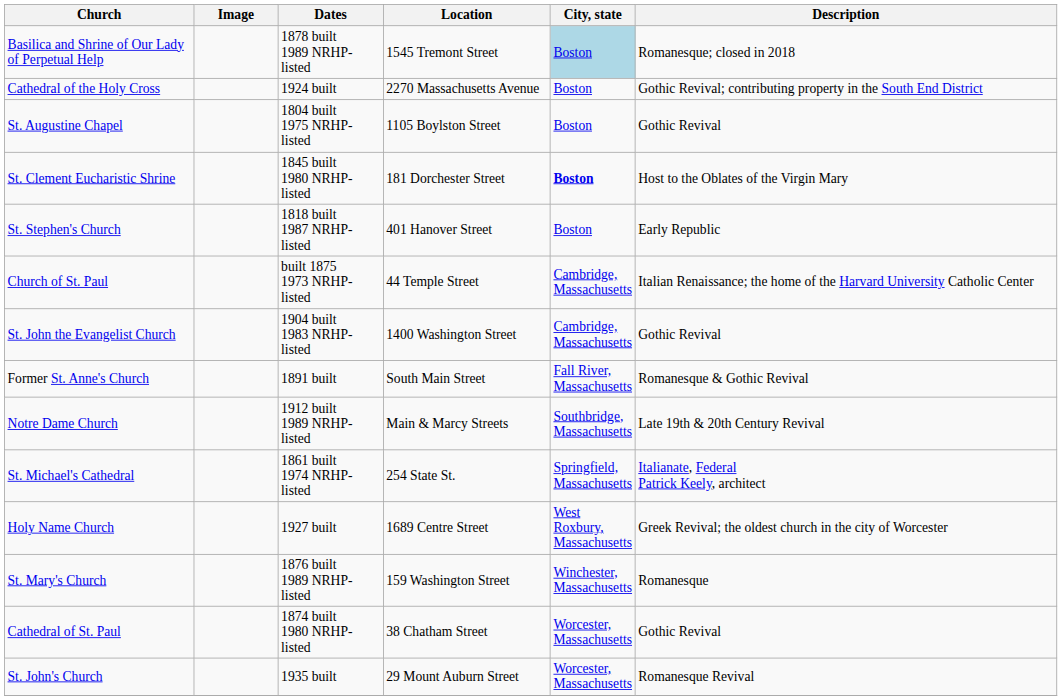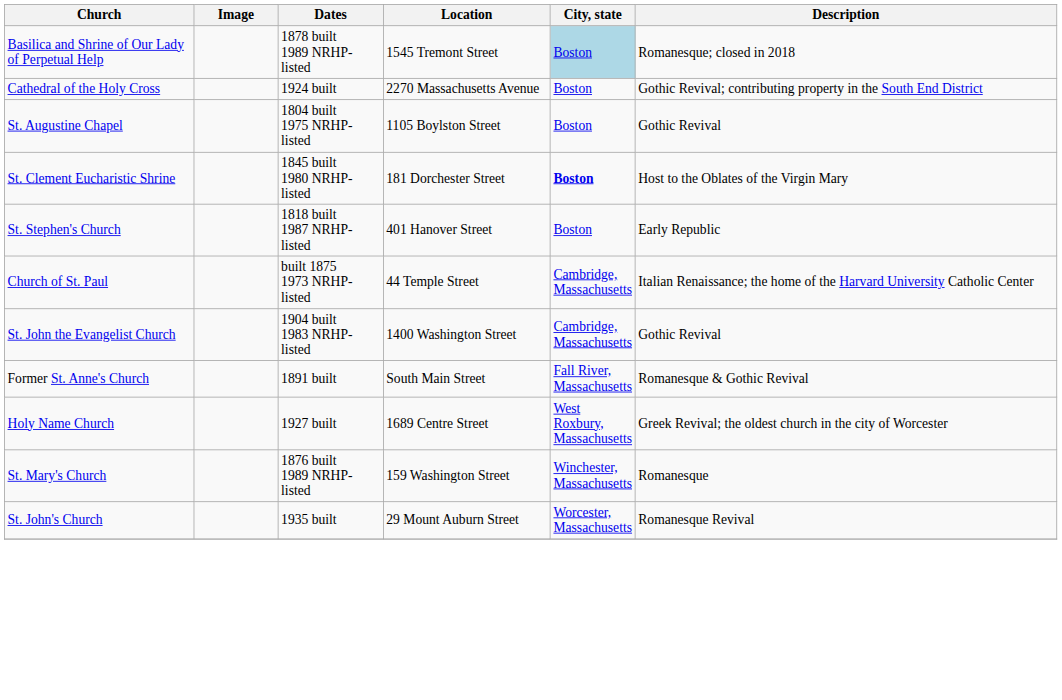- row: Notre Dame Church | 1912 built 1989 NRHP-listed | Main & Marcy Streets | Southbridge, Massachusetts | Late 19th & 20th Century Revival
- row: St. Michael's Cathedral | 1861 built 1974 NRHP-listed | 254 State St. | Springfield, Massachusetts | Italianate, Federal Patrick Keely, architect
- row: Cathedral of St. Paul | 1874 built 1980 NRHP-listed | 38 Chatham Street | Worcester, Massachusetts | Gothic Revival
